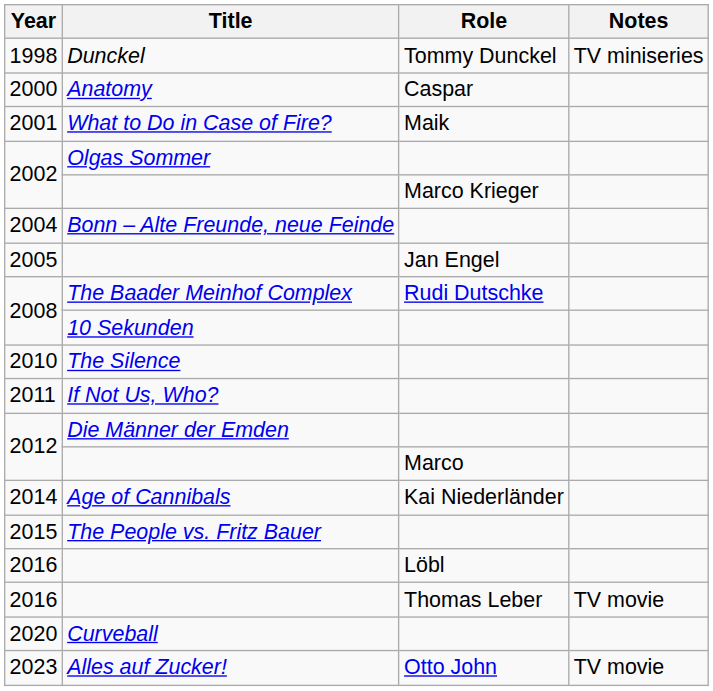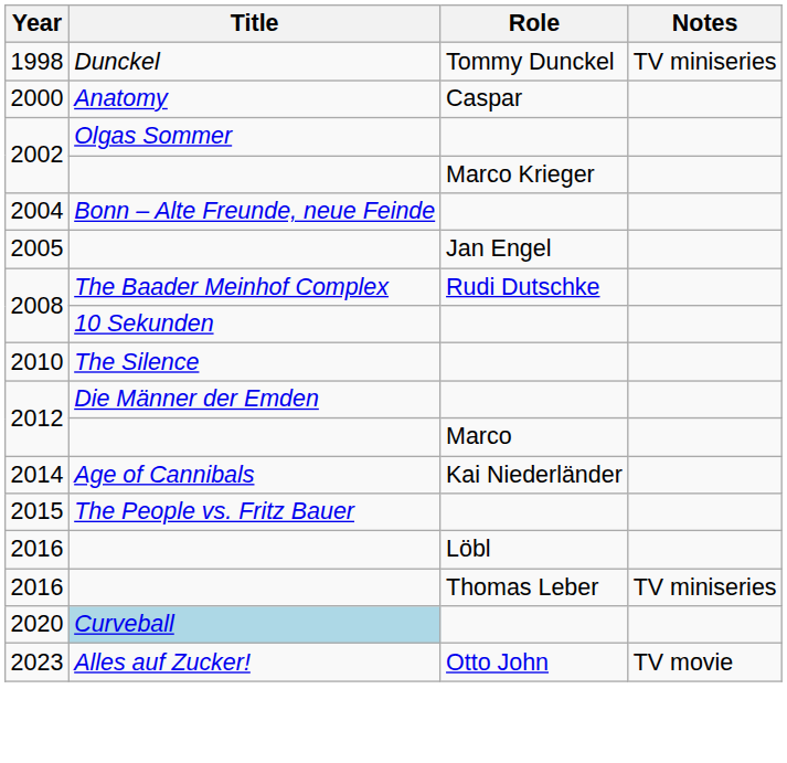- row: 2001 | What to Do in Case of Fire? | Maik
- row: 2011 | If Not Us, Who?
2016 / Thomas Leber | Notes: TV movie -> TV miniseries
2020 | Title: no background -> lightblue background
